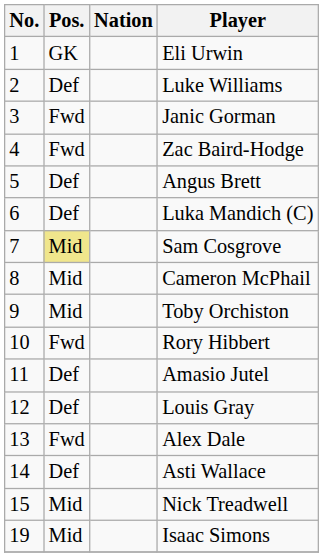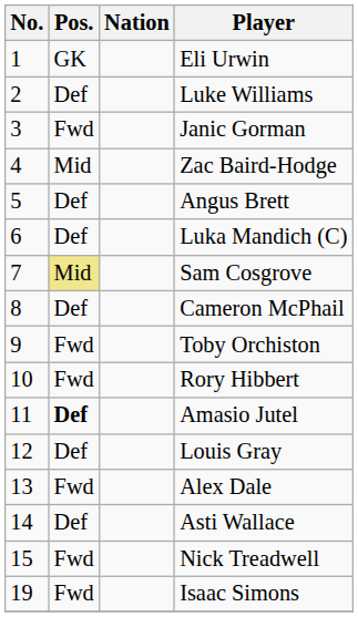Zac Baird-Hodge | Pos.: Fwd -> Mid
Cameron McPhail | Pos.: Mid -> Def
Toby Orchiston | Pos.: Mid -> Fwd
Amasio Jutel | Pos.: normal -> bold
Nick Treadwell | Pos.: Mid -> Fwd
Isaac Simons | Pos.: Mid -> Fwd
